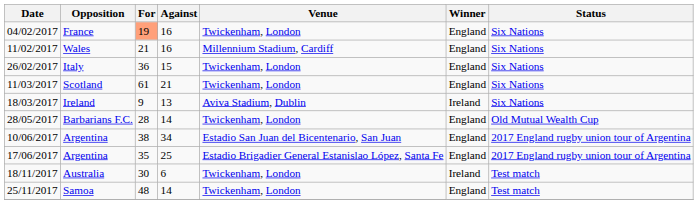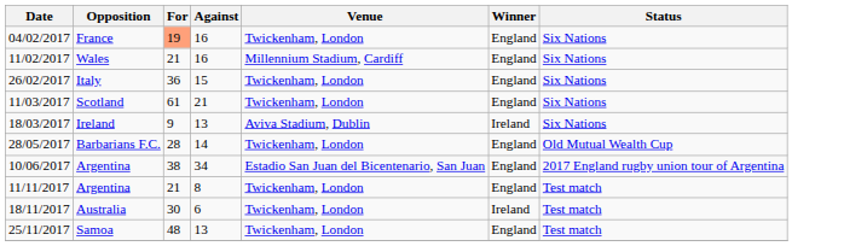- row: 17/06/2017 | Argentina | 35 | 25 | Estadio Brigadier General Estanislao López, Santa Fe | England | 2017 England rugby union tour of Argentina
+ row: 11/11/2017 | Argentina | 21 | 8 | Twickenham, London | England | Test match
25/11/2017 | Against: 14 -> 13
